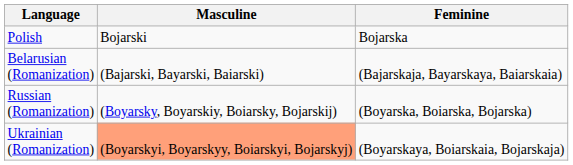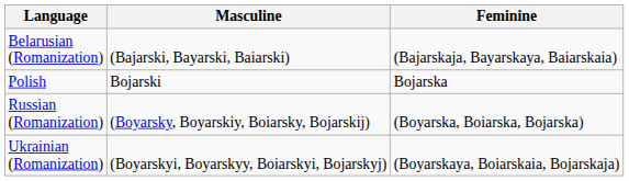rows swapped: Polish <-> Belarusian (Romanization)
Ukrainian (Romanization) | Masculine: lightsalmon background -> no background
